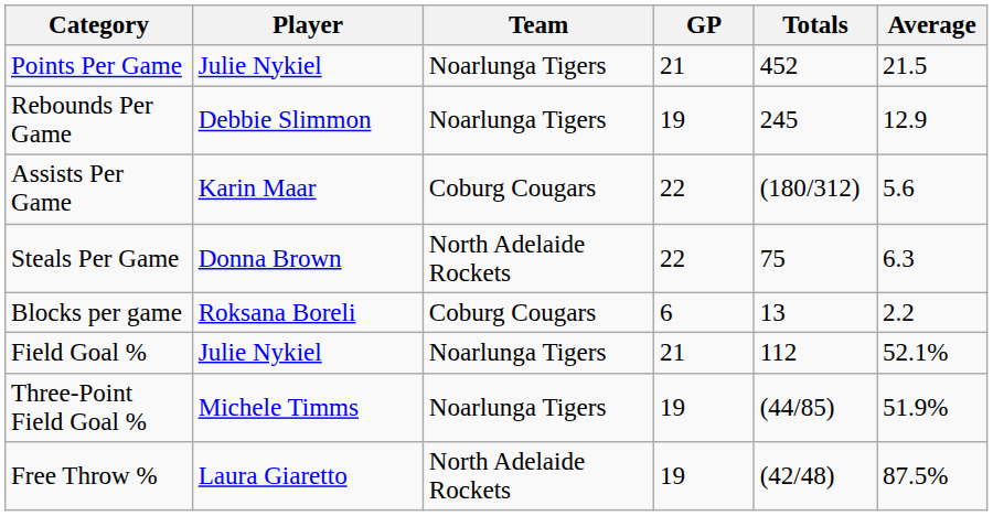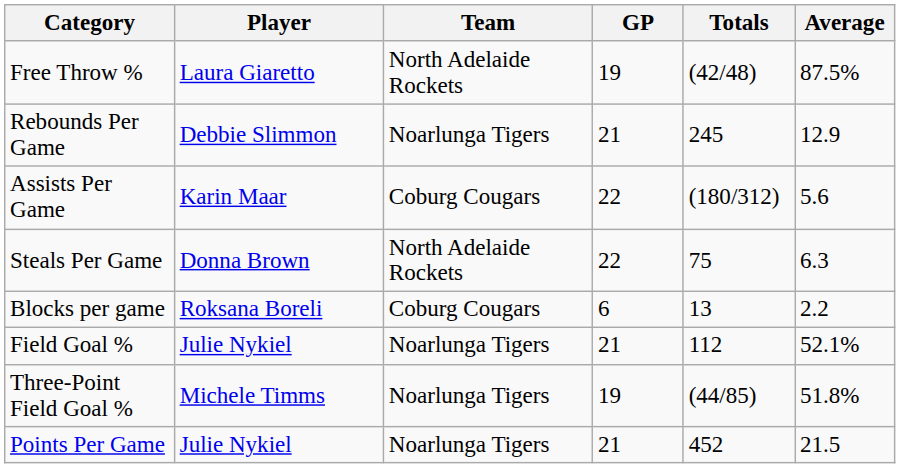rows swapped: Points Per Game <-> Free Throw %
Rebounds Per Game | GP: 19 -> 21
Three-Point Field Goal % | Average: 51.9% -> 51.8%
